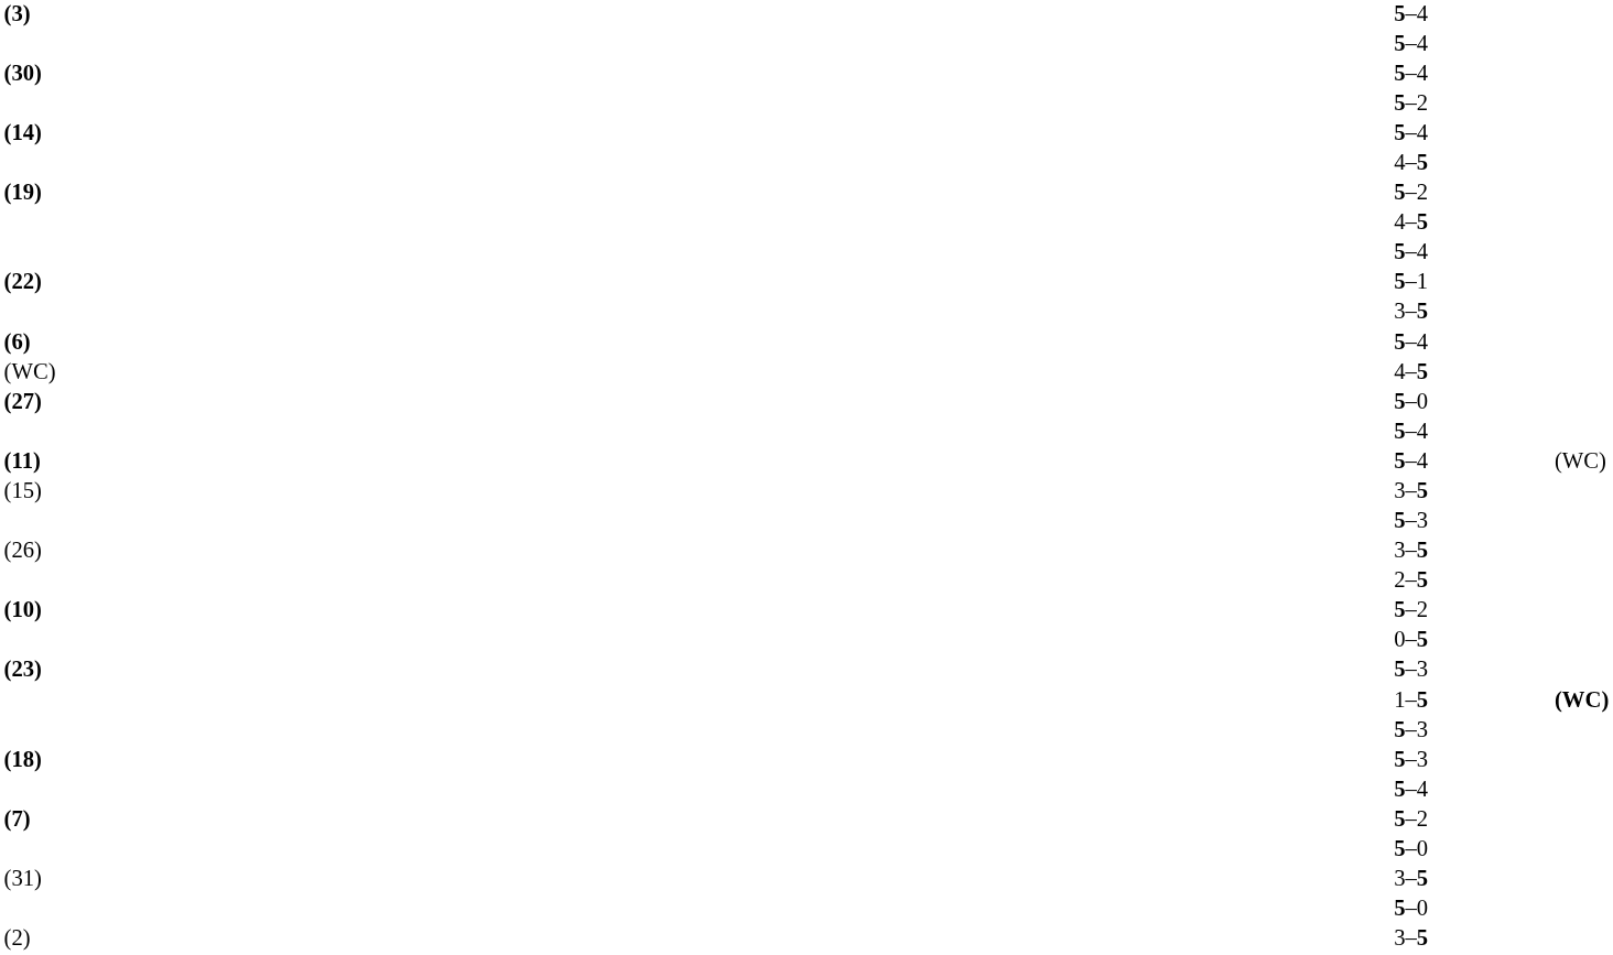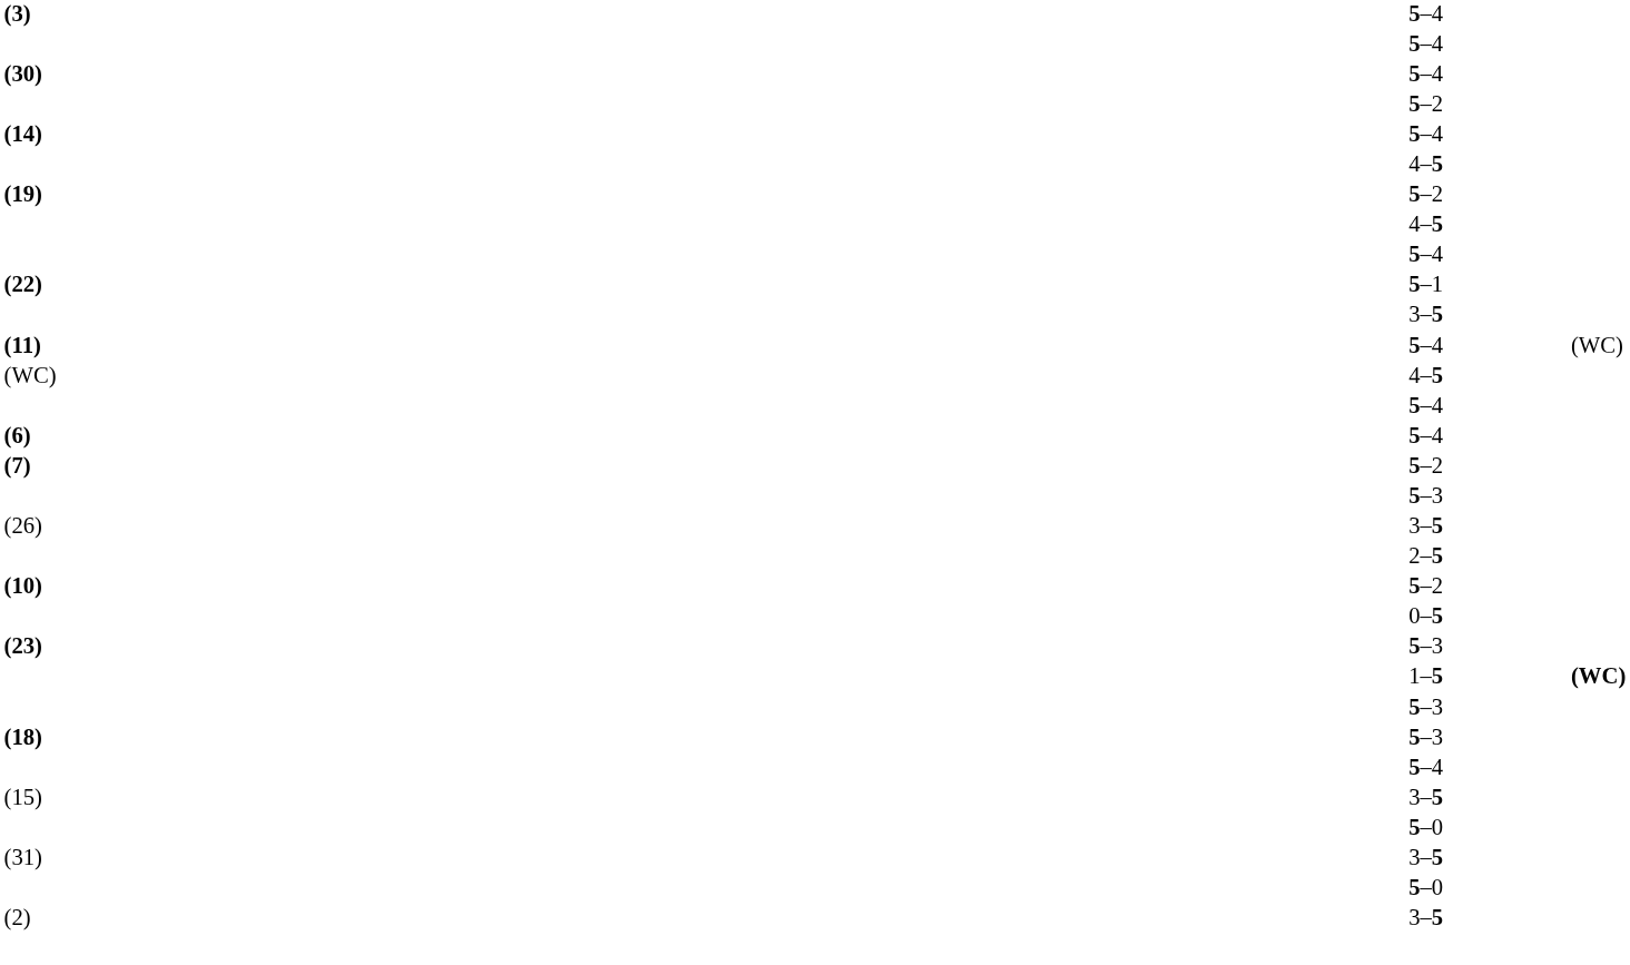rows swapped: (11) <-> (6)
- row: (27) | 5–0
rows swapped: (7) <-> (15)
